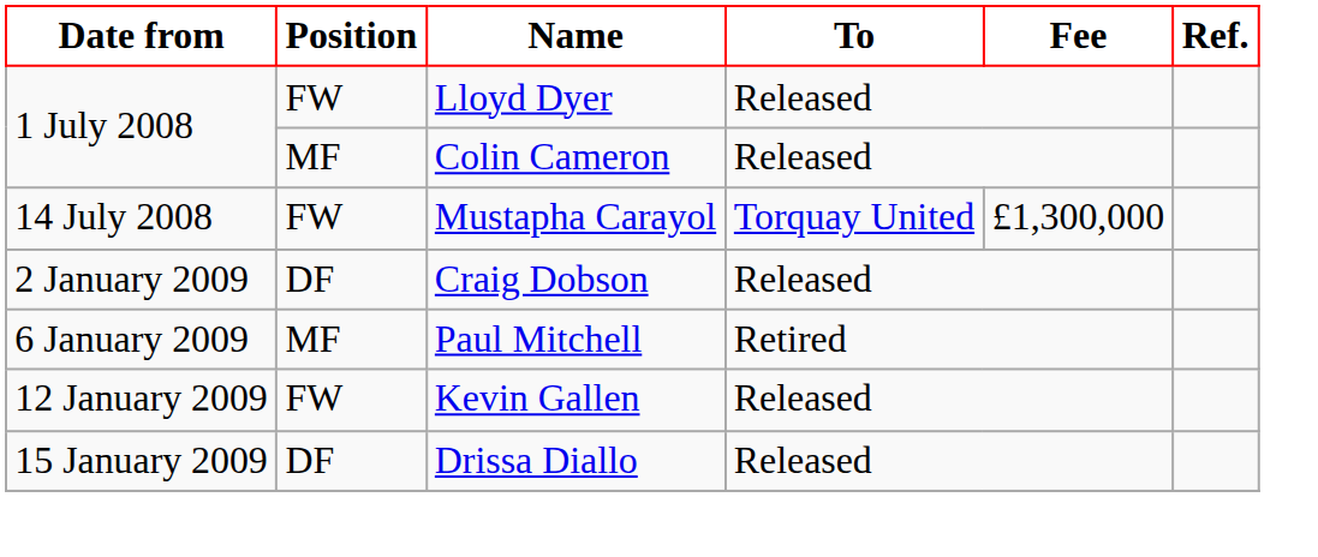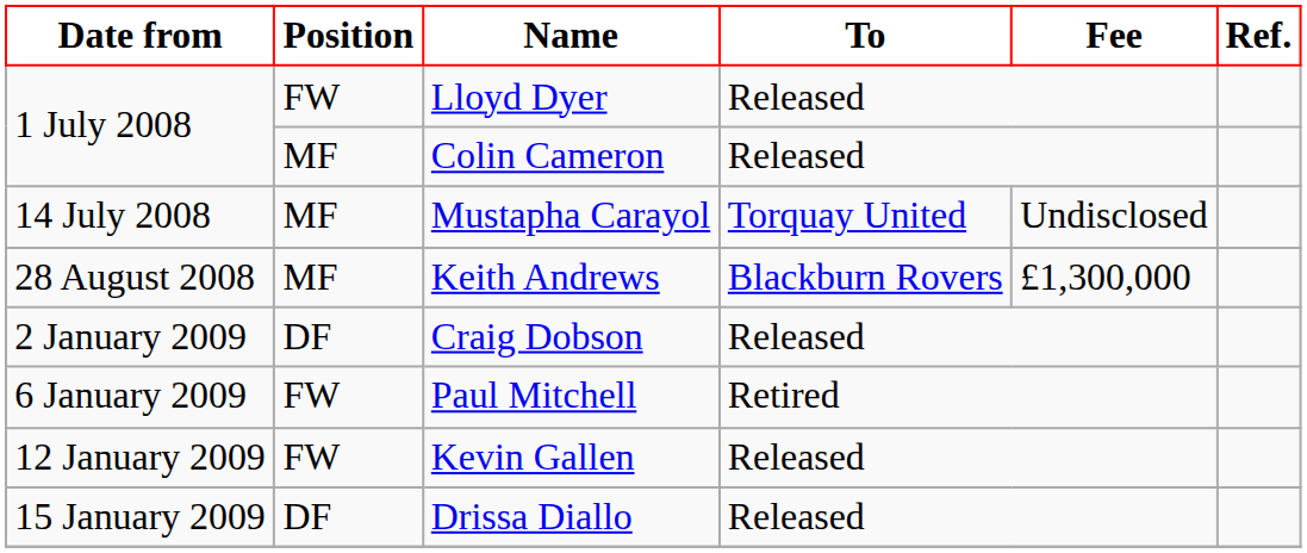Mustapha Carayol | Position: FW -> MF
Mustapha Carayol | Fee: £1,300,000 -> Undisclosed
+ row: 28 August 2008 | MF | Keith Andrews | Blackburn Rovers | £1,300,000
Paul Mitchell | Position: MF -> FW
